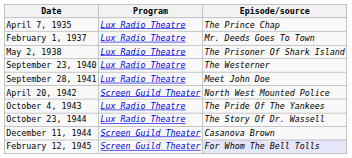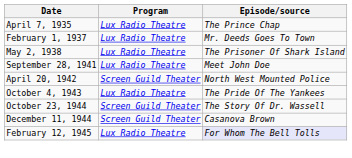- row: September 23, 1940 | Lux Radio Theatre | The Westerner
October 23, 1944 | Program: Lux Radio Theatre -> Screen Guild Theater
February 12, 1945 | Program: Screen Guild Theater -> Lux Radio Theatre
